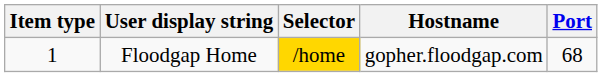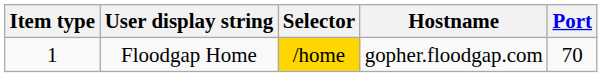Floodgap Home | Port: 68 -> 70
